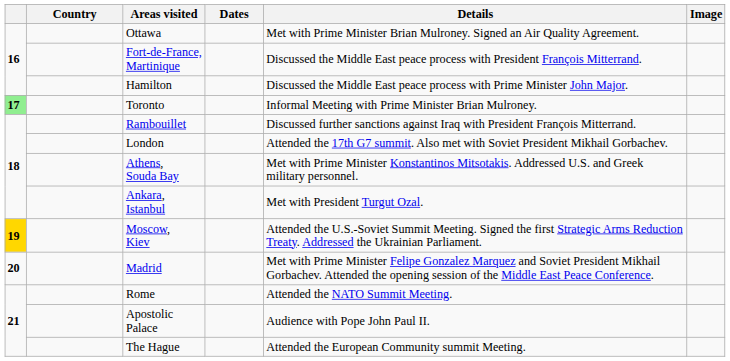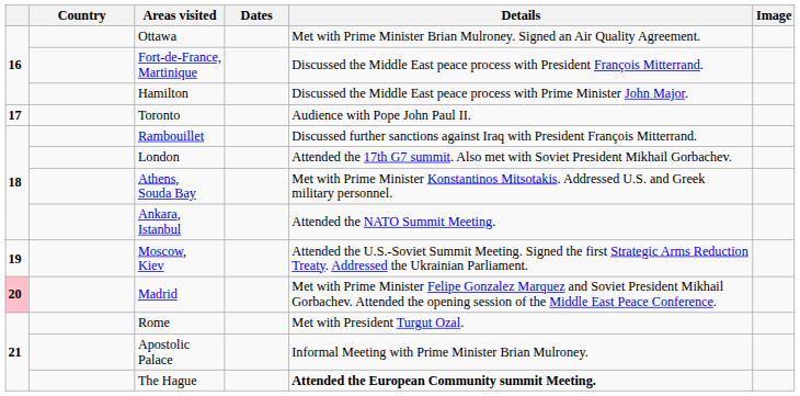Toronto | column 1: lightgreen background -> no background
Toronto | Details: Informal Meeting with Prime Minister Brian Mulroney. -> Audience with Pope John Paul II.
Ankara, Istanbul | Details: Met with President Turgut Ozal. -> Attended the NATO Summit Meeting.
Moscow, Kiev | column 1: gold background -> no background
Madrid | column 1: no background -> pink background
Rome | Details: Attended the NATO Summit Meeting. -> Met with President Turgut Ozal.
Apostolic Palace | Details: Audience with Pope John Paul II. -> Informal Meeting with Prime Minister Brian Mulroney.
The Hague | Details: normal -> bold
